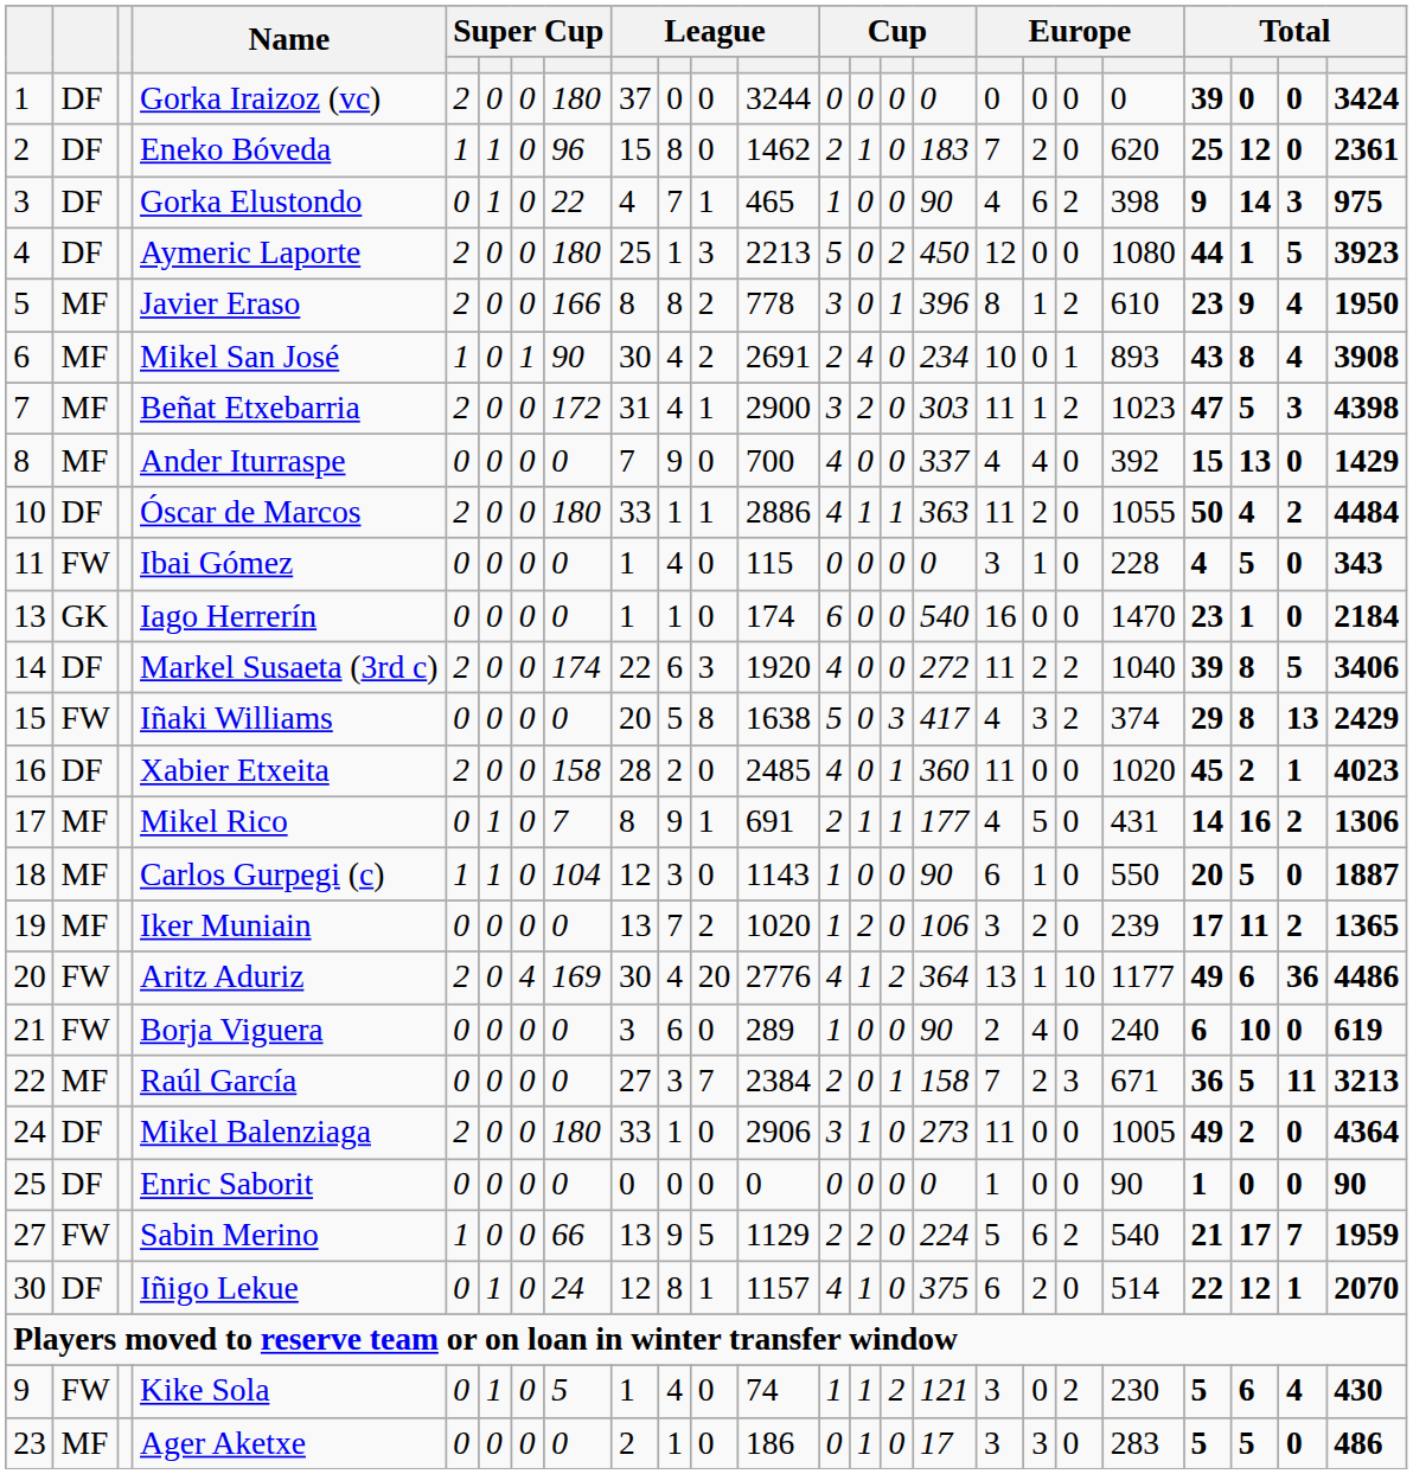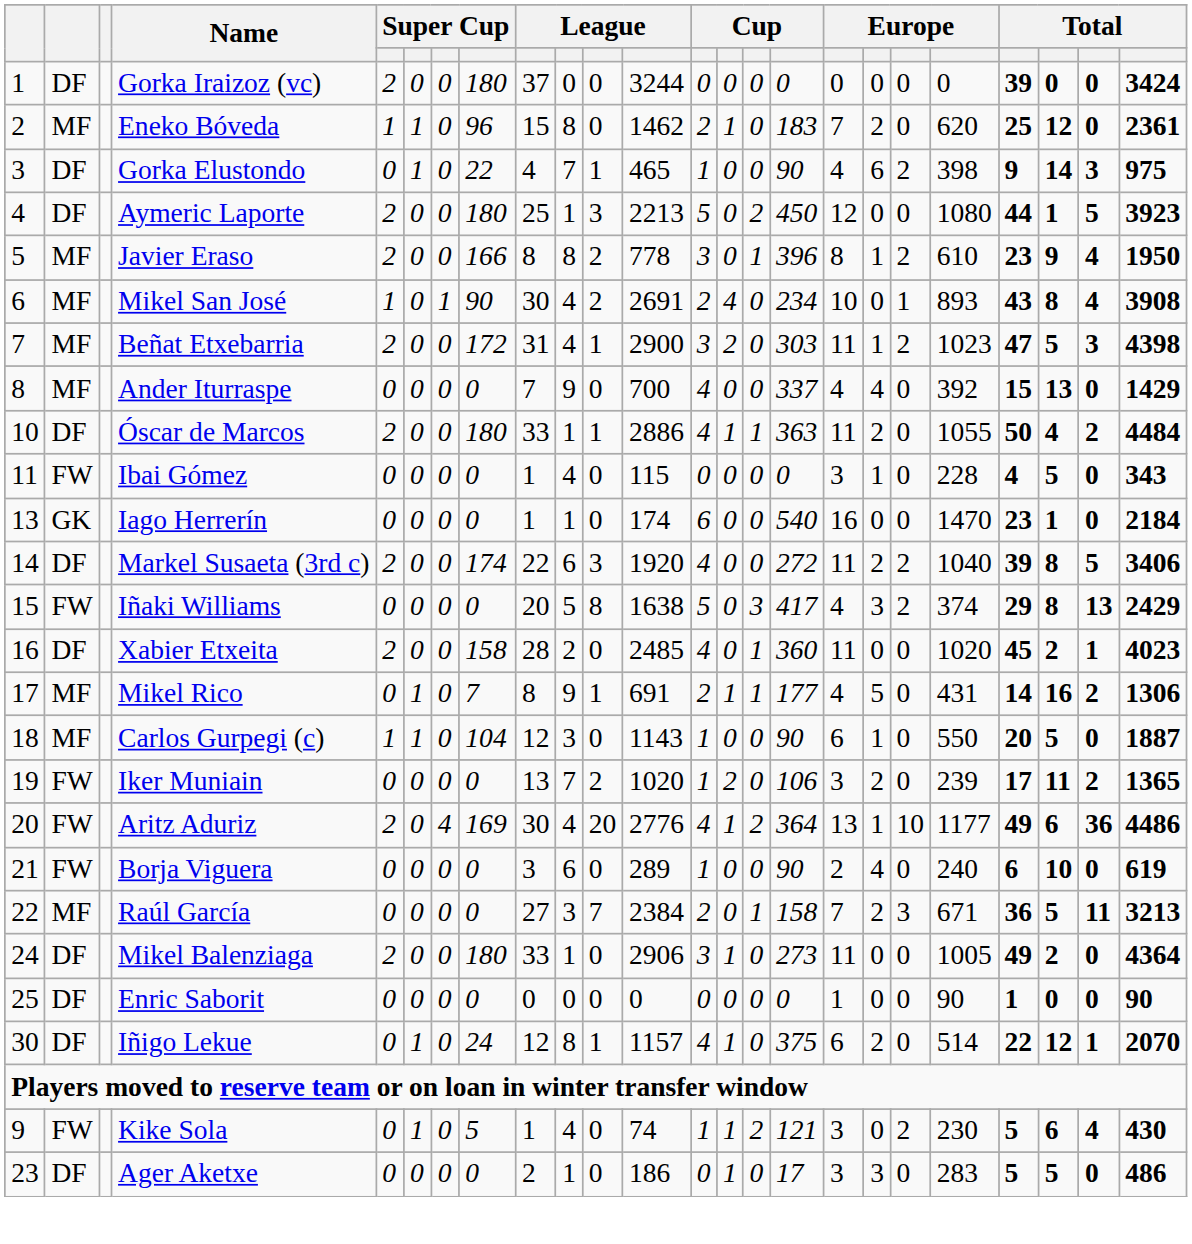Eneko Bóveda | column 2: DF -> MF
Iker Muniain | column 2: MF -> FW
- row: 27 | FW | Sabin Merino | 1 | 0 | 0 | 66 | 13 | 9 | 5 | 1129 | 2 | 2 | 0 | 224 | 5 | 6 | 2 | 540 | 21 | 17 | 7 | 1959
Ager Aketxe | column 2: MF -> DF
